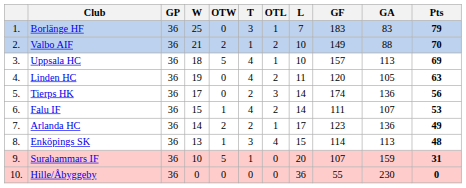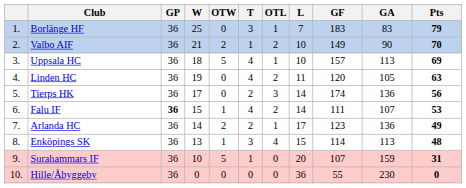Valbo AIF | GA: 88 -> 90
Falu IF | GP: normal -> bold
